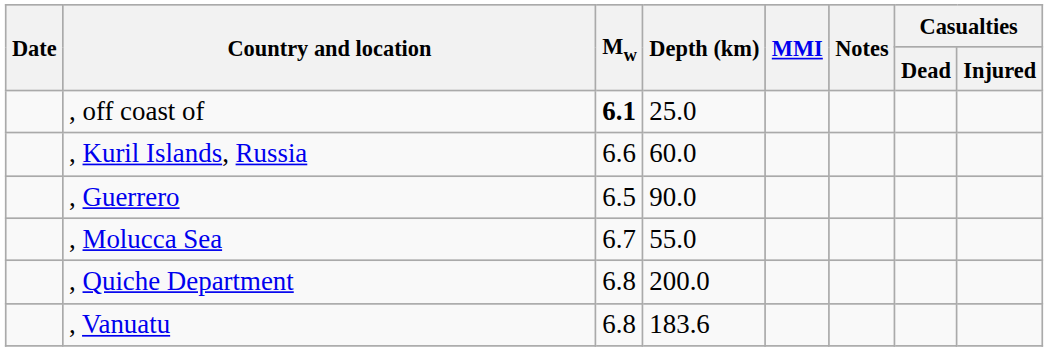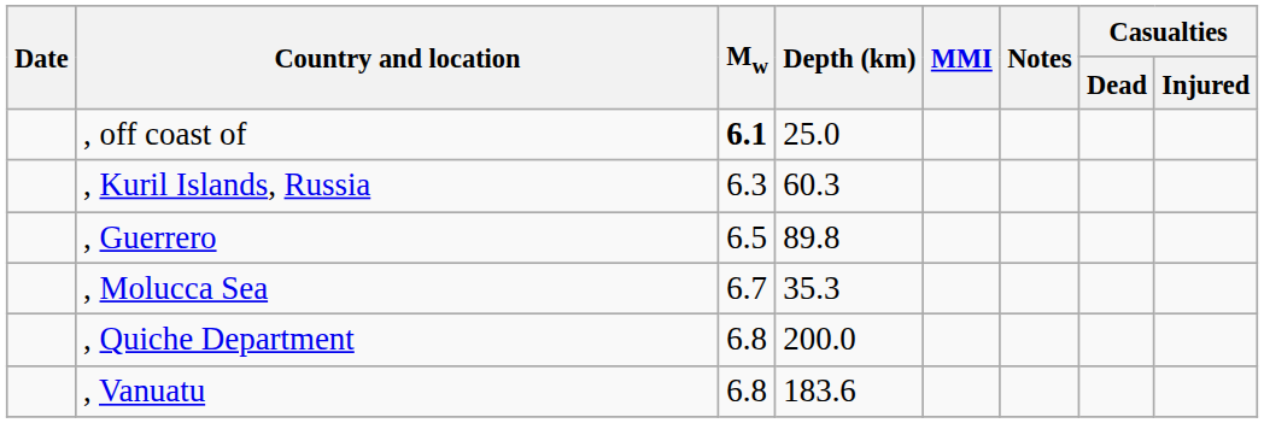, Kuril Islands, Russia | Mw: 6.6 -> 6.3
, Kuril Islands, Russia | Depth (km): 60.0 -> 60.3
, Guerrero | Depth (km): 90.0 -> 89.8
, Molucca Sea | Depth (km): 55.0 -> 35.3
